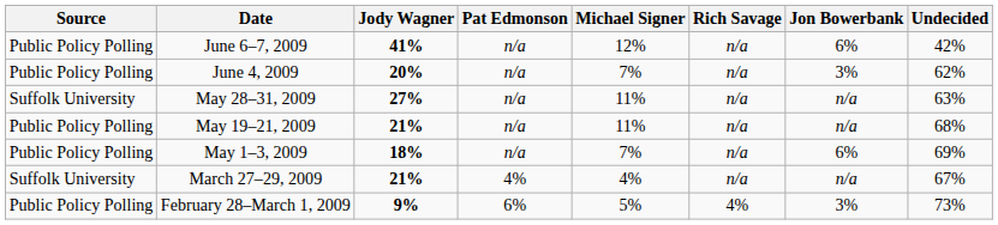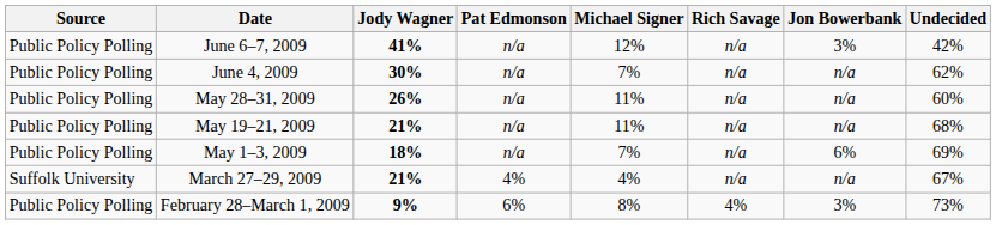June 6–7, 2009 | Jon Bowerbank: 6% -> 3%
June 4, 2009 | Jody Wagner: 20% -> 30%
June 4, 2009 | Jon Bowerbank: 3% -> n/a
May 28–31, 2009 | Source: Suffolk University -> Public Policy Polling
May 28–31, 2009 | Jody Wagner: 27% -> 26%
May 28–31, 2009 | Undecided: 63% -> 60%
February 28–March 1, 2009 | Michael Signer: 5% -> 8%
